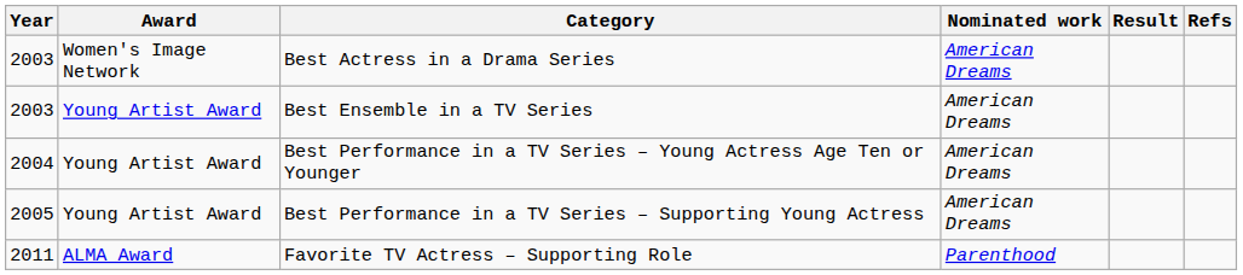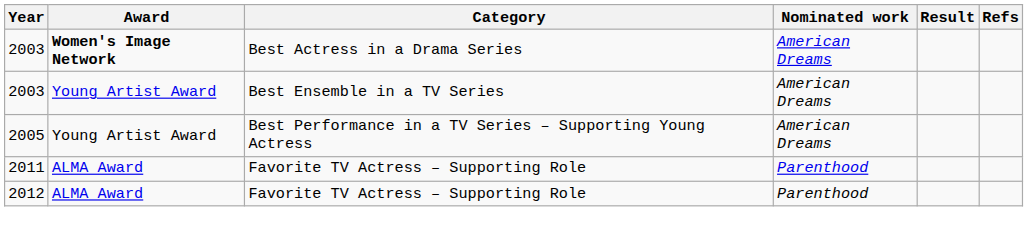2003 / Best Actress in a Drama Series | Award: normal -> bold
- row: 2004 | Young Artist Award | Best Performance in a TV Series – Young Actress Age Ten or Younger | American Dreams
+ row: 2012 | ALMA Award | Favorite TV Actress – Supporting Role | Parenthood
